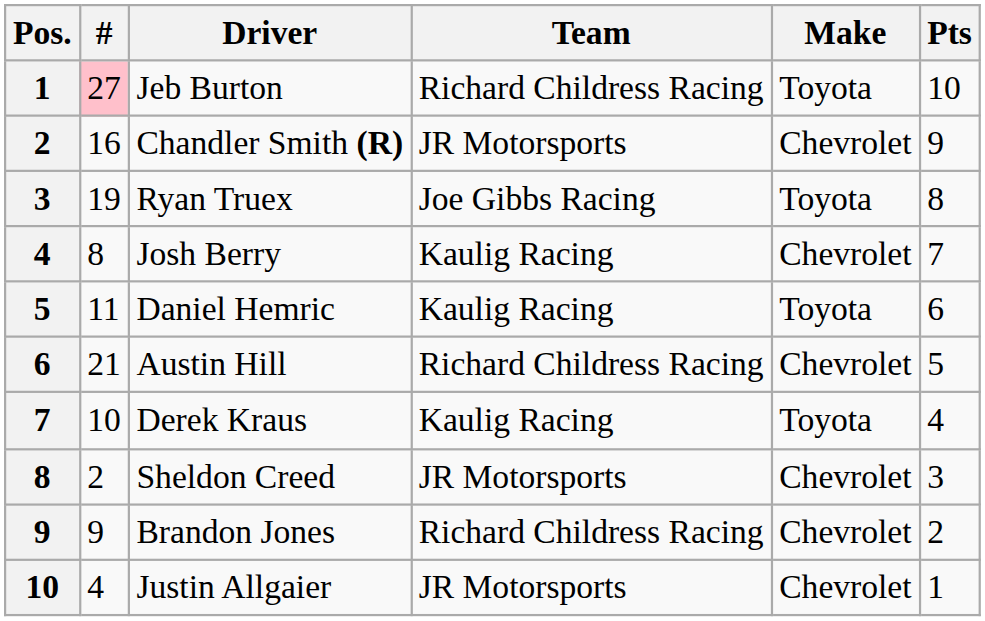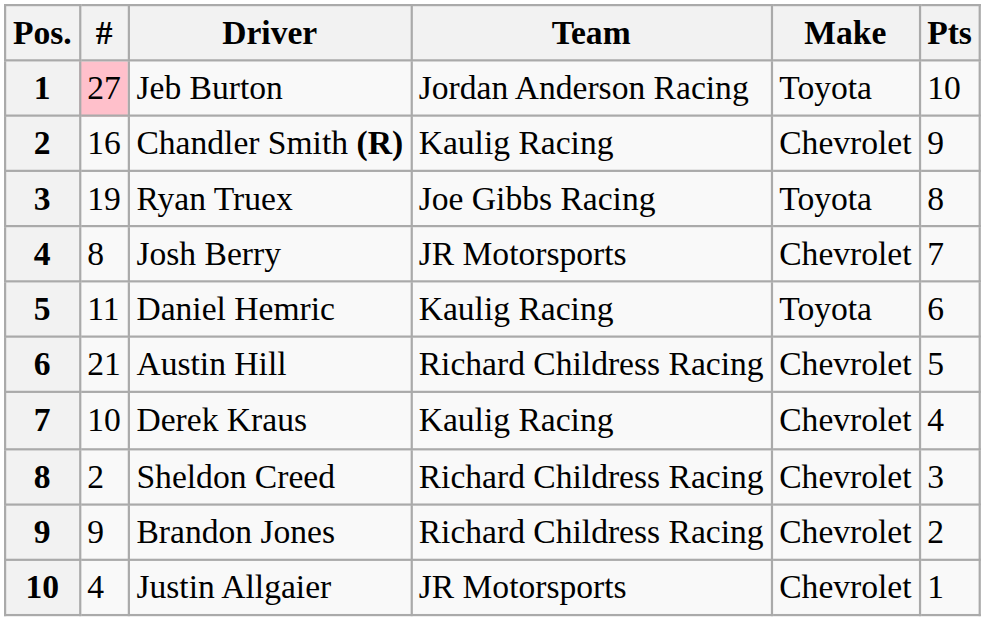Jeb Burton | Team: Richard Childress Racing -> Jordan Anderson Racing
Chandler Smith (R) | Team: JR Motorsports -> Kaulig Racing
Josh Berry | Team: Kaulig Racing -> JR Motorsports
Derek Kraus | Make: Toyota -> Chevrolet
Sheldon Creed | Team: JR Motorsports -> Richard Childress Racing
